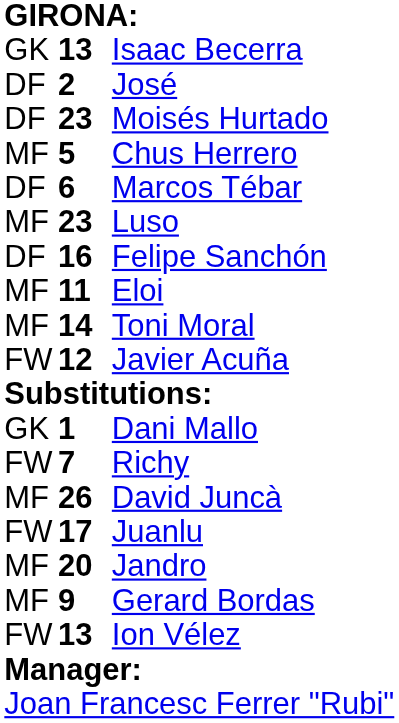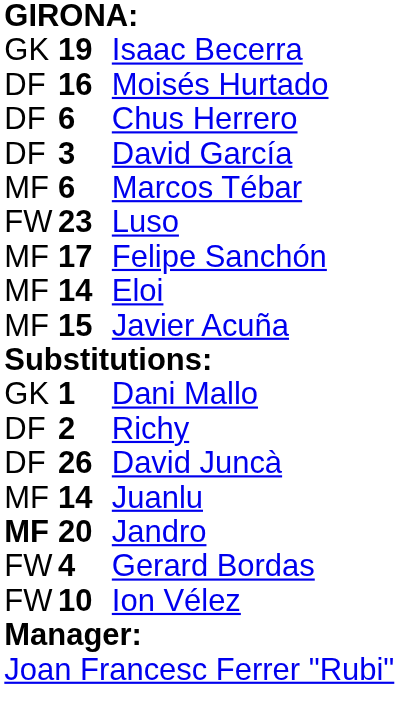Isaac Becerra | column 2: 13 -> 19
- row: DF | 2 | José
Moisés Hurtado | column 2: 23 -> 16
Chus Herrero | column 1: MF -> DF
Chus Herrero | column 2: 5 -> 6
+ row: DF | 3 | David García
Marcos Tébar | column 1: DF -> MF
Luso | column 1: MF -> FW
Felipe Sanchón | column 1: DF -> MF
Felipe Sanchón | column 2: 16 -> 17
Eloi | column 2: 11 -> 14
- row: MF | 14 | Toni Moral
Javier Acuña | column 1: FW -> MF
Javier Acuña | column 2: 12 -> 15
Richy | column 1: FW -> DF
Richy | column 2: 7 -> 2
David Juncà | column 1: MF -> DF
Juanlu | column 1: FW -> MF
Juanlu | column 2: 17 -> 14
Jandro | column 1: normal -> bold
Gerard Bordas | column 1: MF -> FW
Gerard Bordas | column 2: 9 -> 4
Ion Vélez | column 2: 13 -> 10
